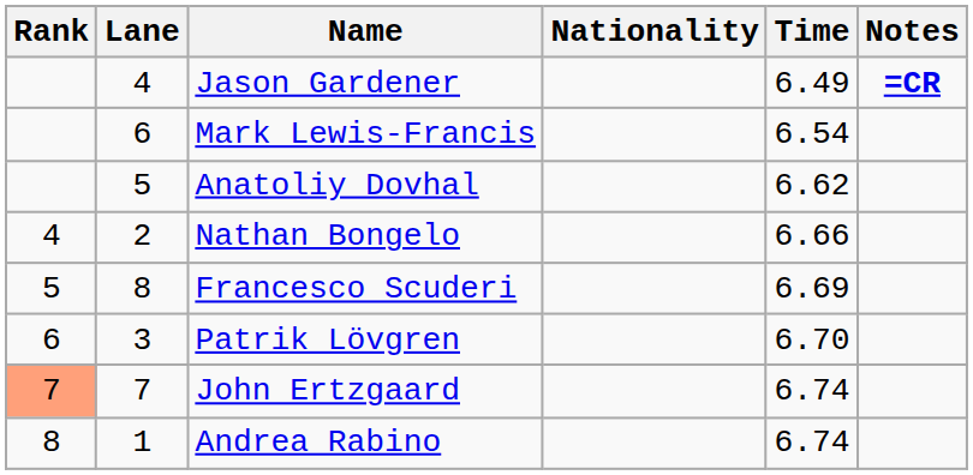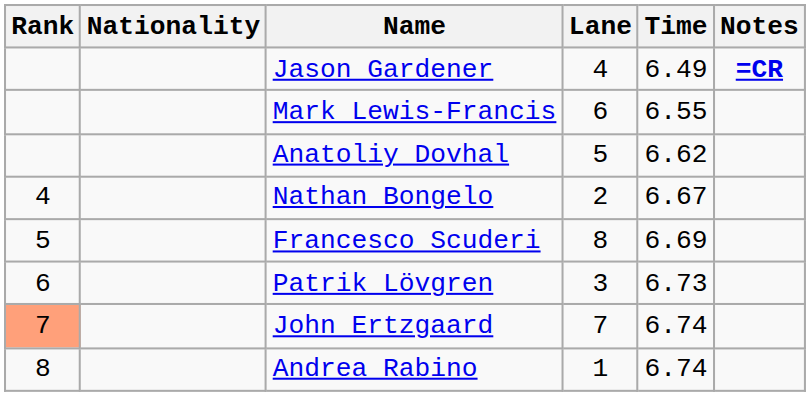columns swapped: Lane <-> Nationality
Mark Lewis-Francis | Time: 6.54 -> 6.55
Nathan Bongelo | Time: 6.66 -> 6.67
Patrik Lövgren | Time: 6.70 -> 6.73
